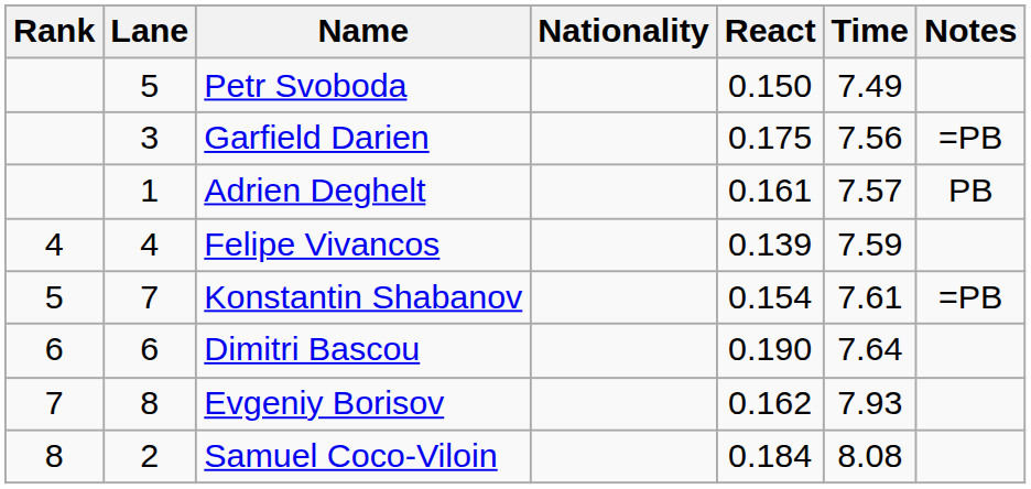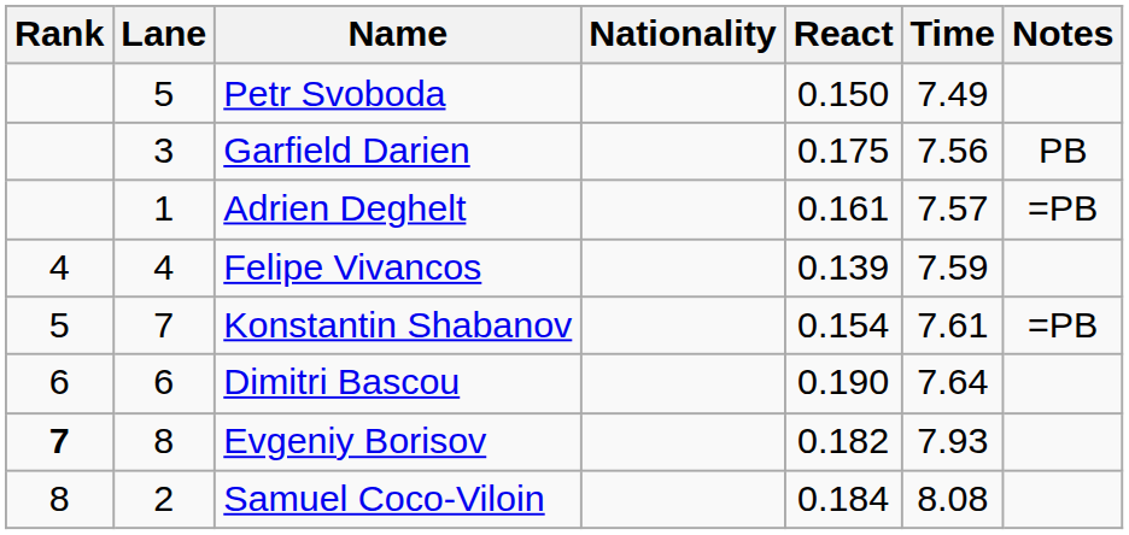Garfield Darien | Notes: =PB -> PB
Adrien Deghelt | Notes: PB -> =PB
Evgeniy Borisov | Rank: normal -> bold
Evgeniy Borisov | React: 0.162 -> 0.182
